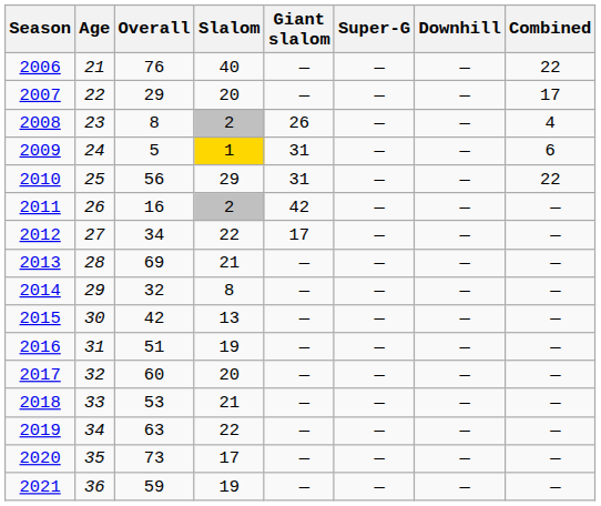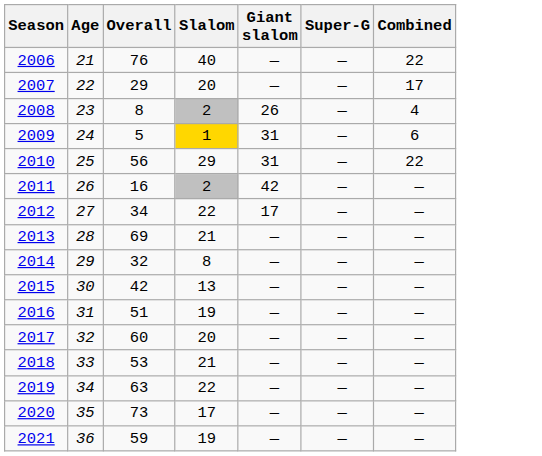- column: Downhill | — | — | — | — | — | — | — | — | — | — | — | — | — | — | — | —
